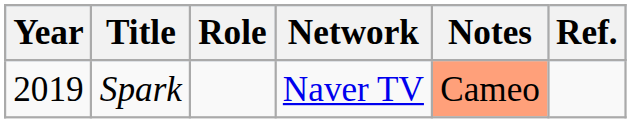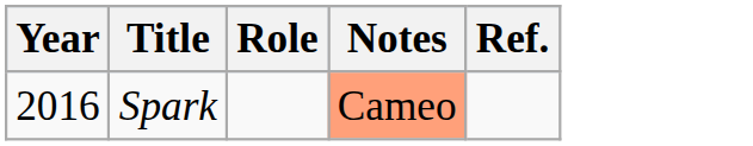- column: Network | Naver TV
Spark | Year: 2019 -> 2016
